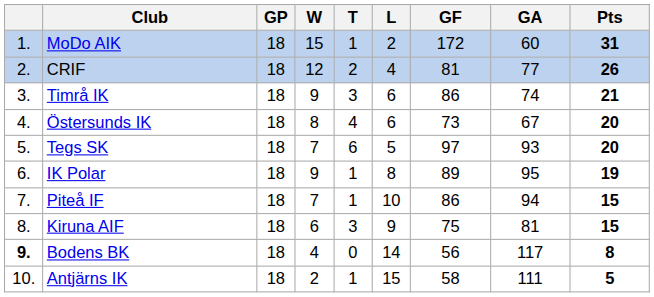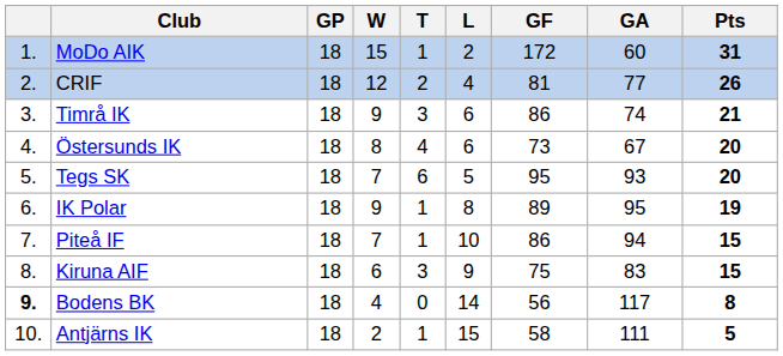Tegs SK | GF: 97 -> 95
Kiruna AIF | GA: 81 -> 83
